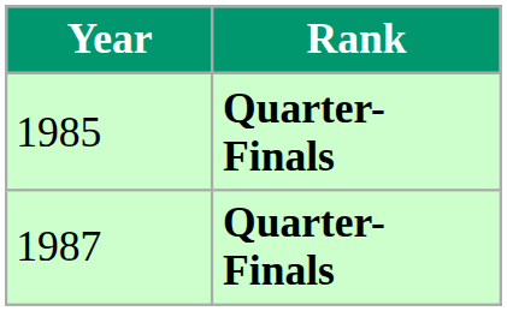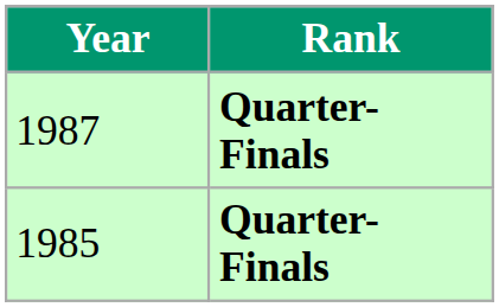rows swapped: 1985 <-> 1987
